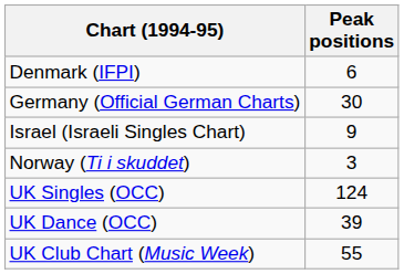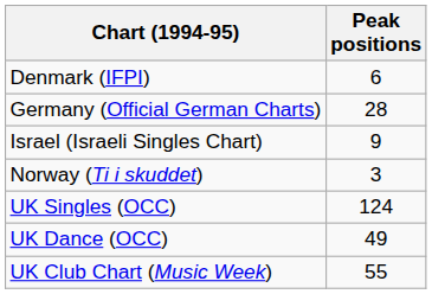Germany (Official German Charts) | Peak positions: 30 -> 28
UK Dance (OCC) | Peak positions: 39 -> 49
